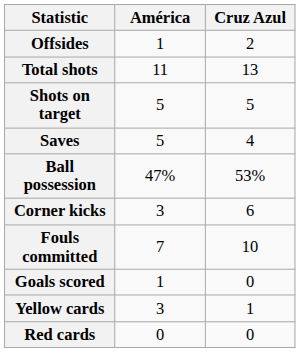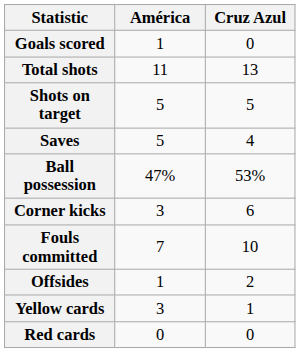rows swapped: Goals scored <-> Offsides
